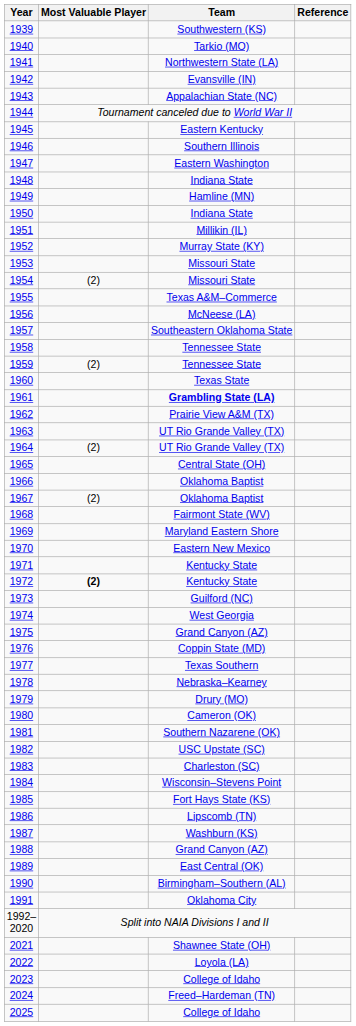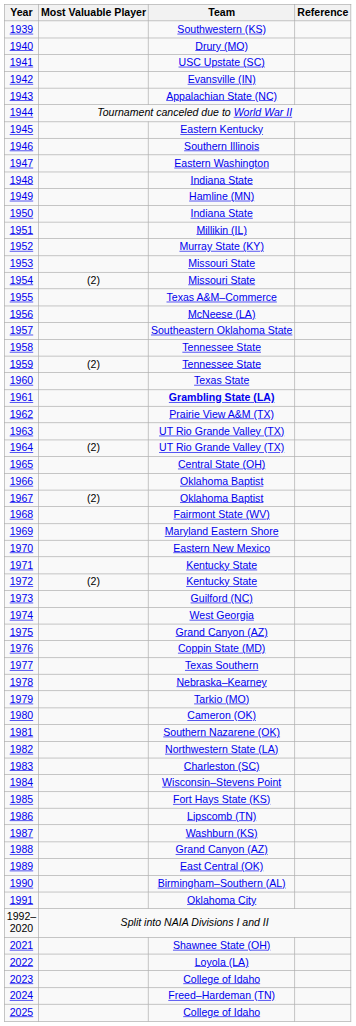1940 | Team: Tarkio (MO) -> Drury (MO)
1941 | Team: Northwestern State (LA) -> USC Upstate (SC)
1972 | Most Valuable Player: bold -> normal
1979 | Team: Drury (MO) -> Tarkio (MO)
1982 | Team: USC Upstate (SC) -> Northwestern State (LA)
